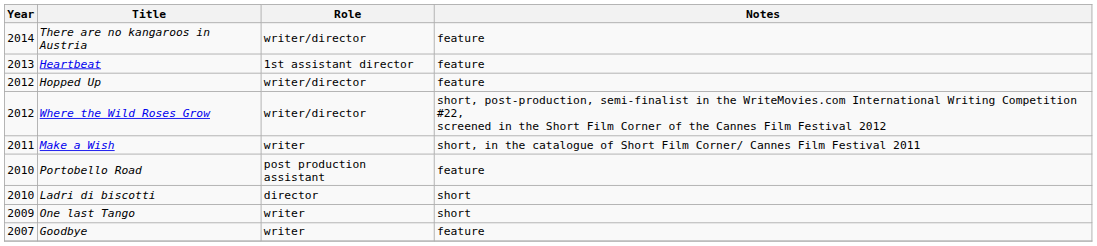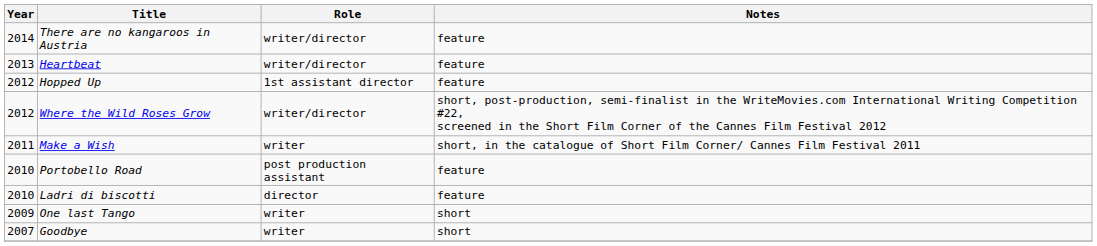Heartbeat | Role: 1st assistant director -> writer/director
Hopped Up | Role: writer/director -> 1st assistant director
Ladri di biscotti | Notes: short -> feature
Goodbye | Notes: feature -> short
